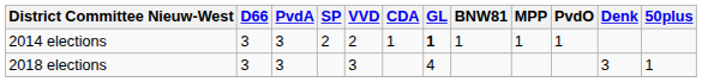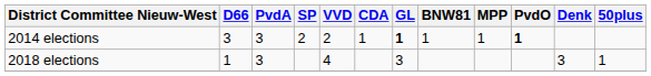2014 elections | PvdO: normal -> bold
2018 elections | D66: 3 -> 1
2018 elections | VVD: 3 -> 4
2018 elections | GL: 4 -> 3
